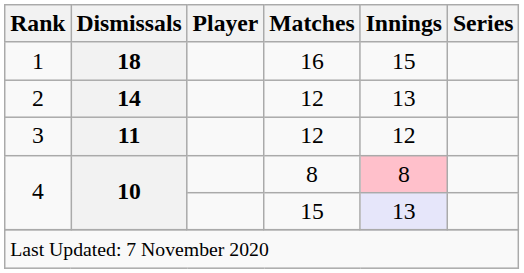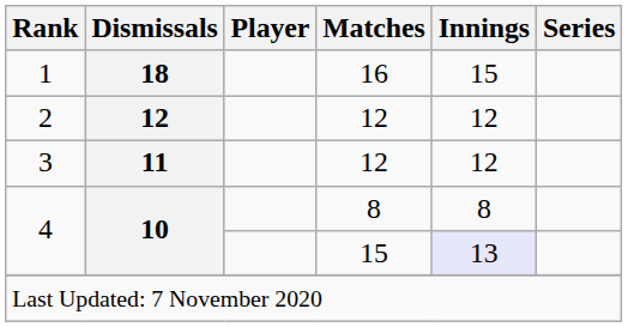2 | Dismissals: 14 -> 12
2 | Innings: 13 -> 12
4 / 8 | Innings: pink background -> no background
